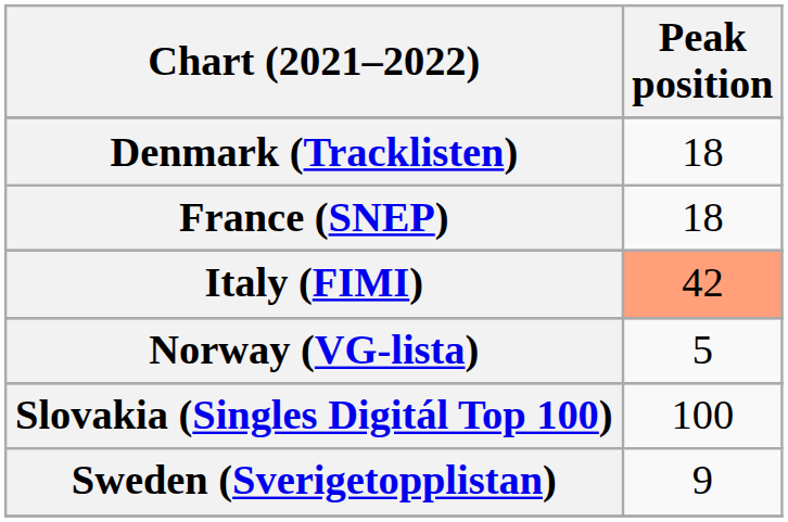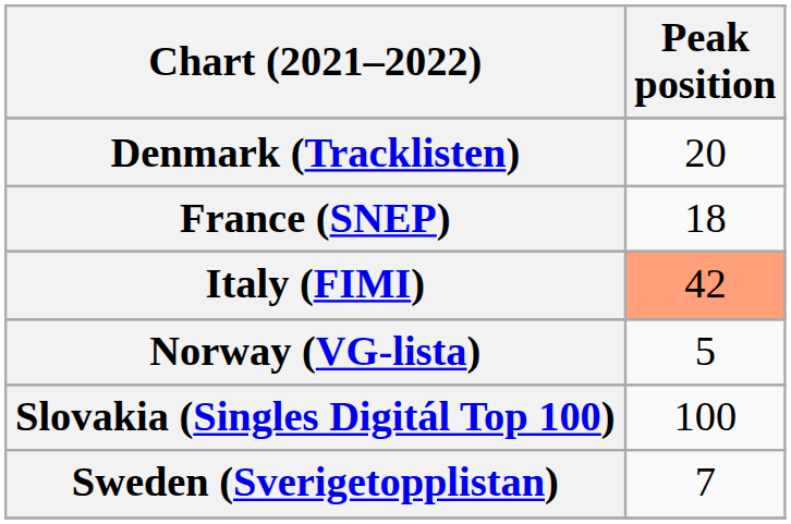Denmark (Tracklisten) | Peak position: 18 -> 20
Sweden (Sverigetopplistan) | Peak position: 9 -> 7
